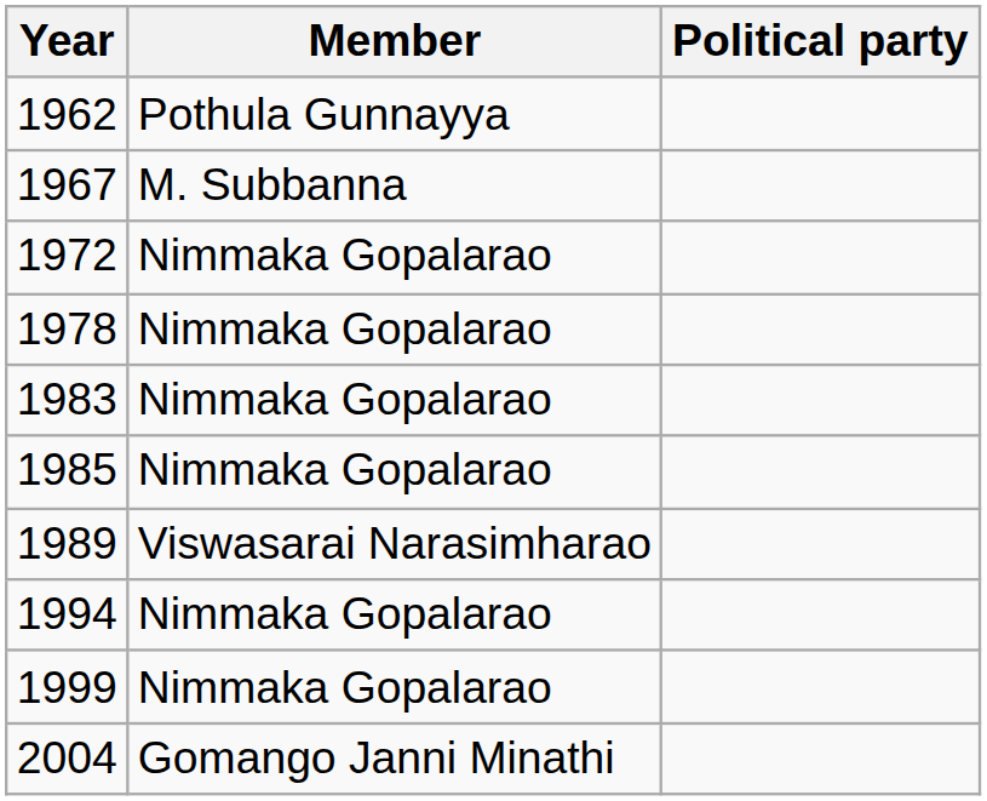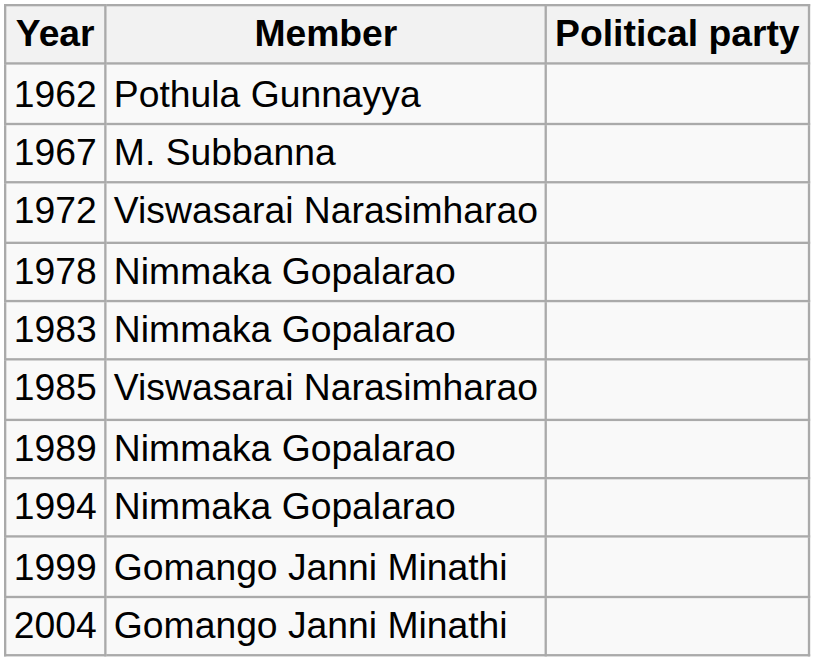1972 | Member: Nimmaka Gopalarao -> Viswasarai Narasimharao
1985 | Member: Nimmaka Gopalarao -> Viswasarai Narasimharao
1989 | Member: Viswasarai Narasimharao -> Nimmaka Gopalarao
1999 | Member: Nimmaka Gopalarao -> Gomango Janni Minathi
